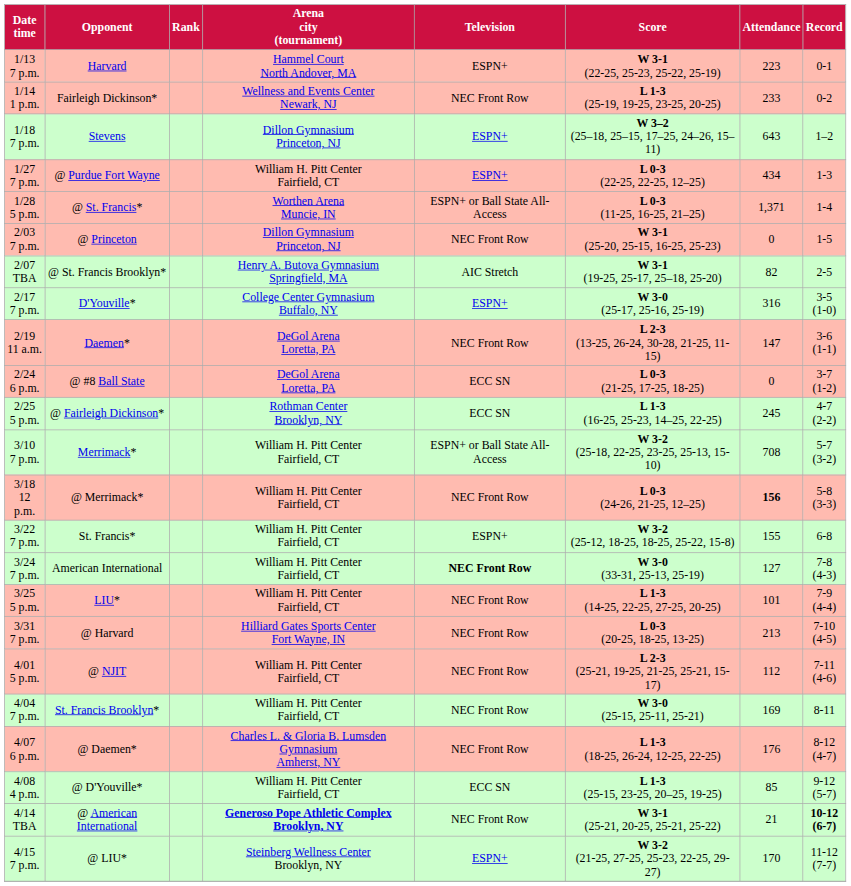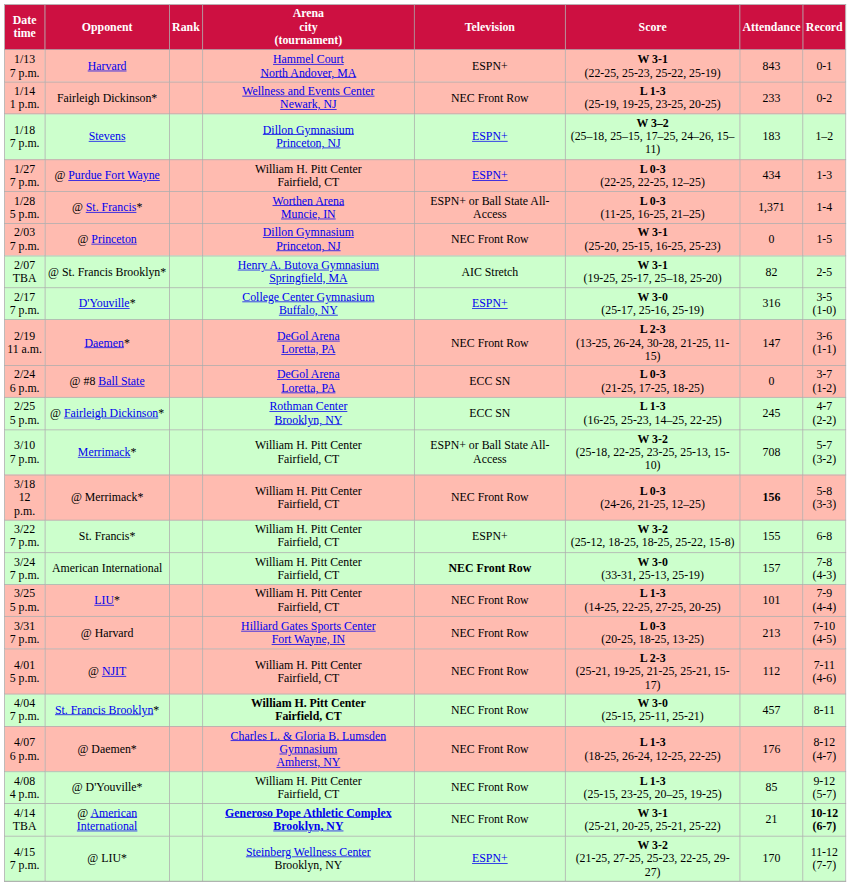1/13 7 p.m. | Attendance: 223 -> 843
1/18 7 p.m. | Attendance: 643 -> 183
3/24 7 p.m. | Attendance: 127 -> 157
4/04 7 p.m. | Arena city (tournament): normal -> bold
4/04 7 p.m. | Attendance: 169 -> 457
4/08 4 p.m. | Television: ECC SN -> NEC Front Row
